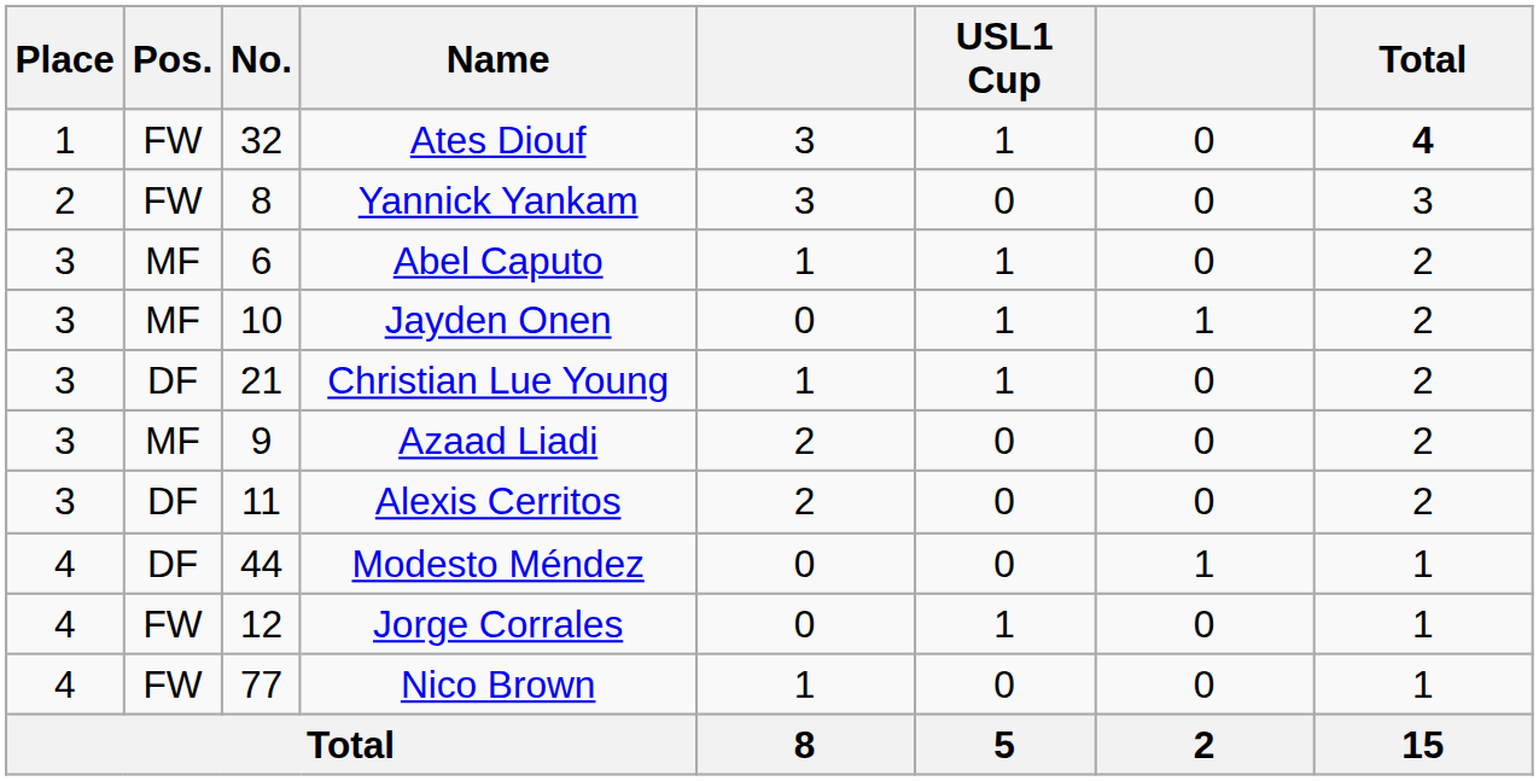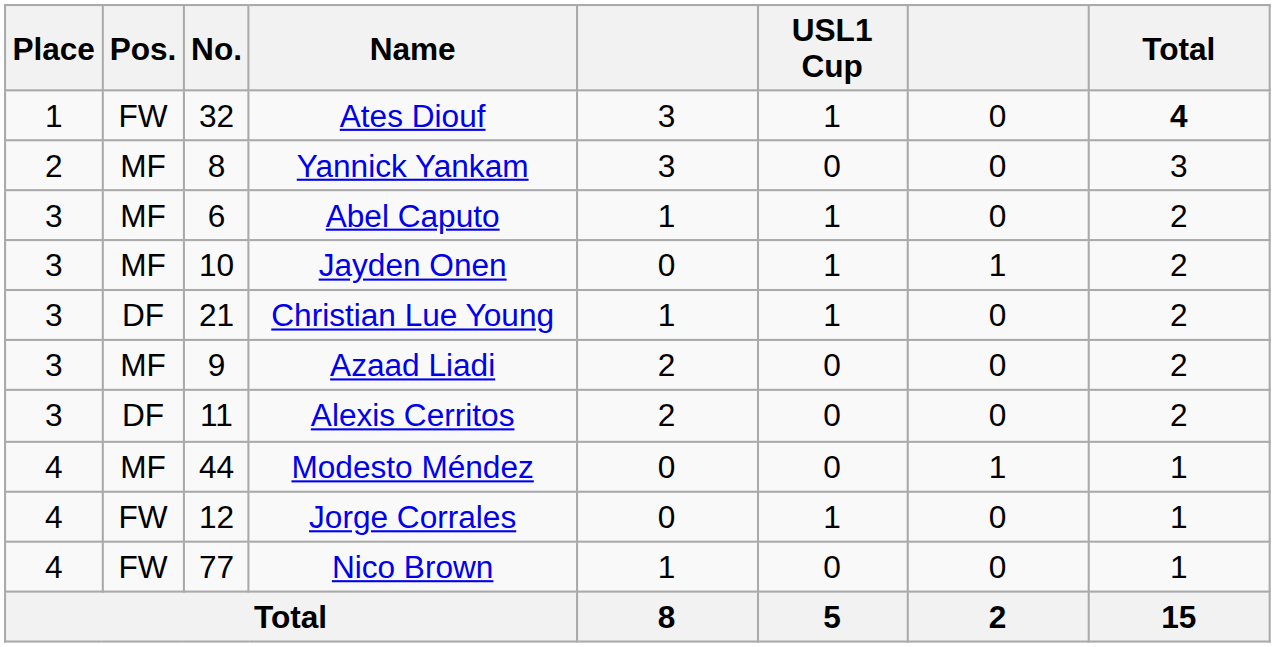Yannick Yankam | Pos.: FW -> MF
Modesto Méndez | Pos.: DF -> MF
